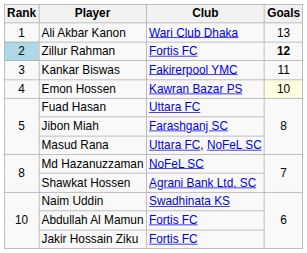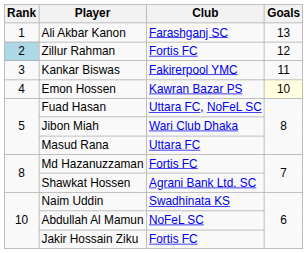Ali Akbar Kanon | Club: Wari Club Dhaka -> Farashganj SC
Zillur Rahman | Goals: bold -> normal
Fuad Hasan | Club: Uttara FC -> Uttara FC, NoFeL SC
Jibon Miah | Club: Farashganj SC -> Wari Club Dhaka
Masud Rana | Club: Uttara FC, NoFeL SC -> Uttara FC
Md Hazanuzzaman | Club: NoFeL SC -> Fortis FC
Abdullah Al Mamun | Club: Fortis FC -> NoFeL SC
